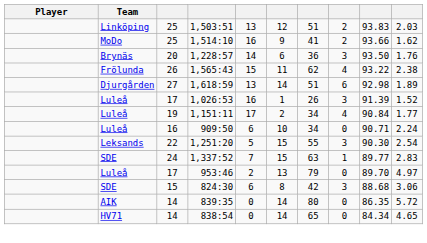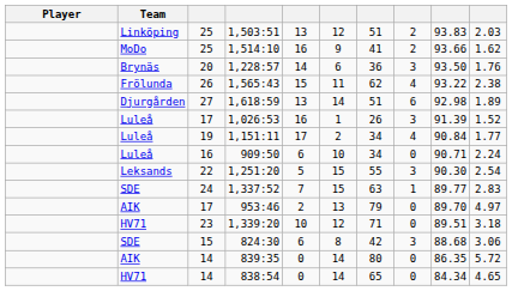953:46 | Team: Luleå -> AIK
+ row: HV71 | 23 | 1,339:20 | 10 | 12 | 71 | 0 | 89.51 | 3.18
